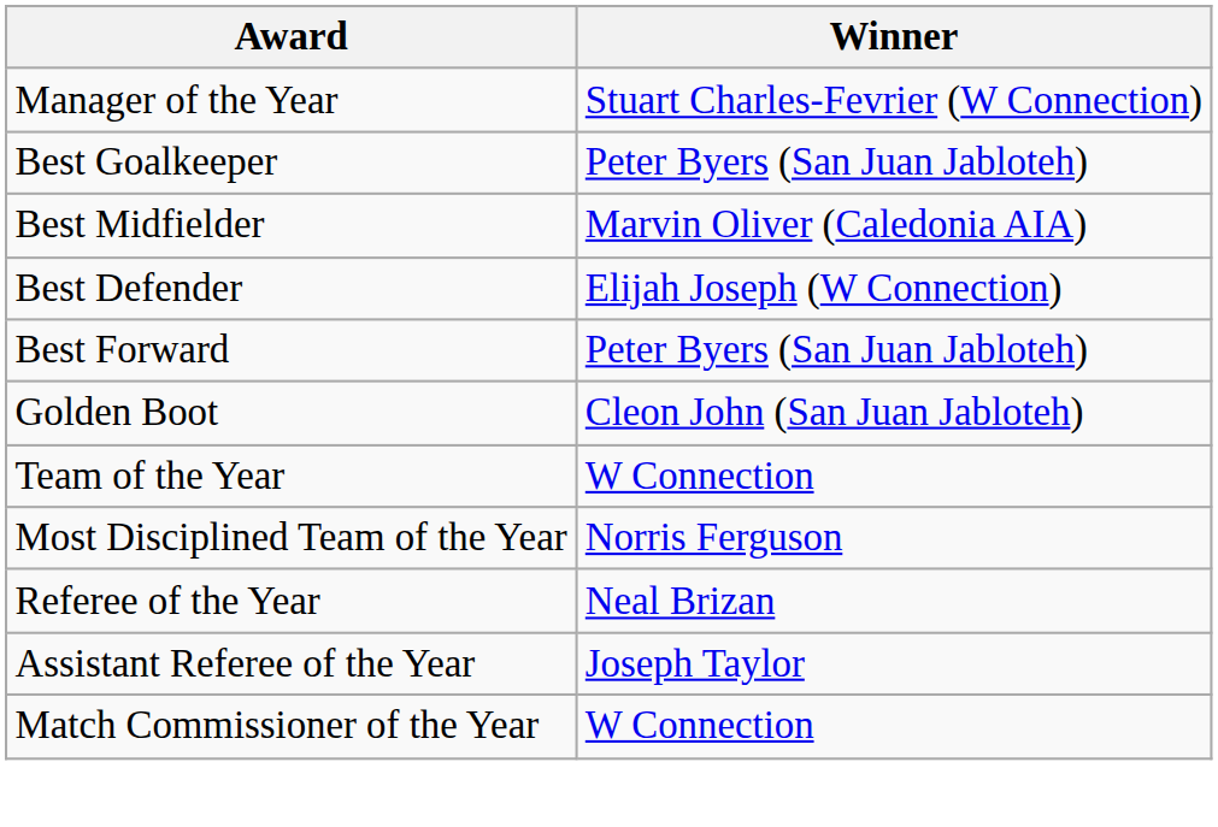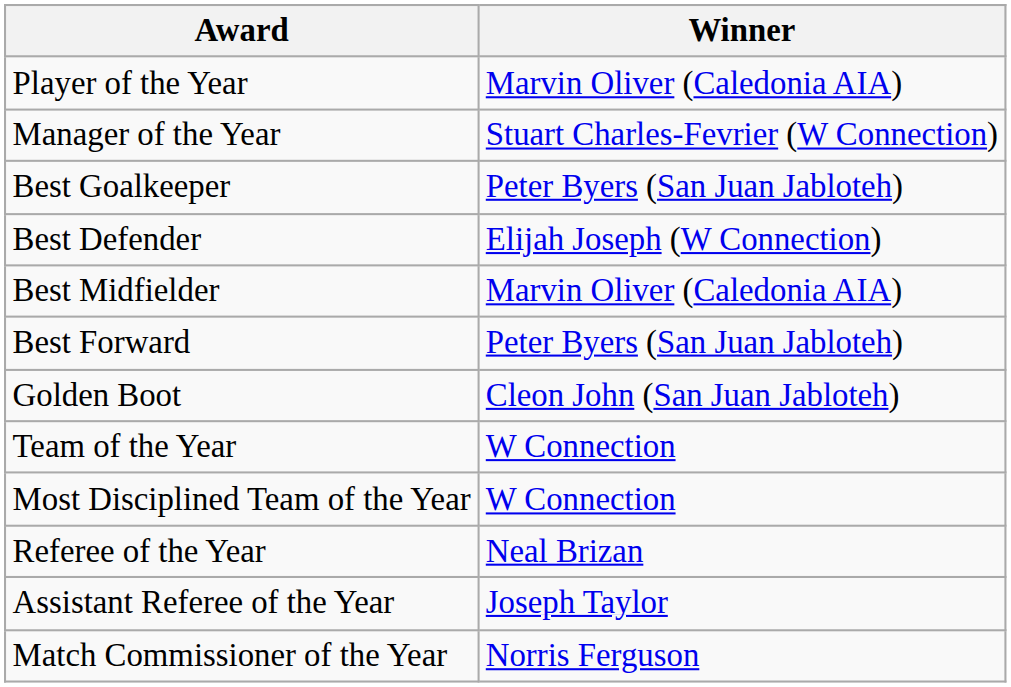+ row: Player of the Year | Marvin Oliver (Caledonia AIA)
rows swapped: Best Defender <-> Best Midfielder
Most Disciplined Team of the Year | Winner: Norris Ferguson -> W Connection
Match Commissioner of the Year | Winner: W Connection -> Norris Ferguson
